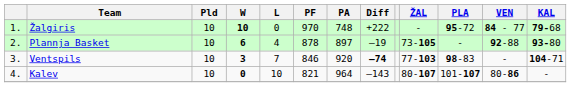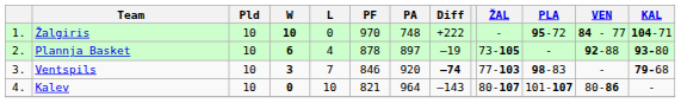Žalgiris | KAL: 79-68 -> 104-71
Ventspils | KAL: 104-71 -> 79-68
